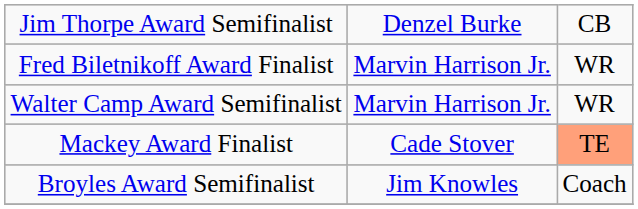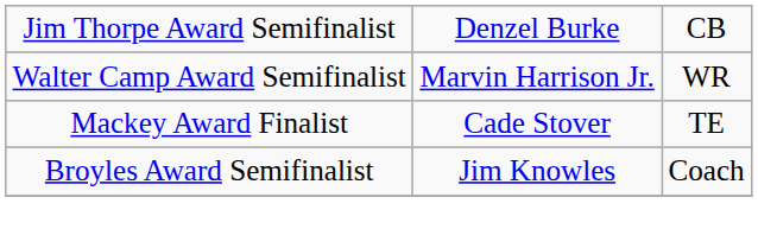- row: Fred Biletnikoff Award Finalist | Marvin Harrison Jr. | WR
Mackey Award Finalist | column 3: lightsalmon background -> no background
